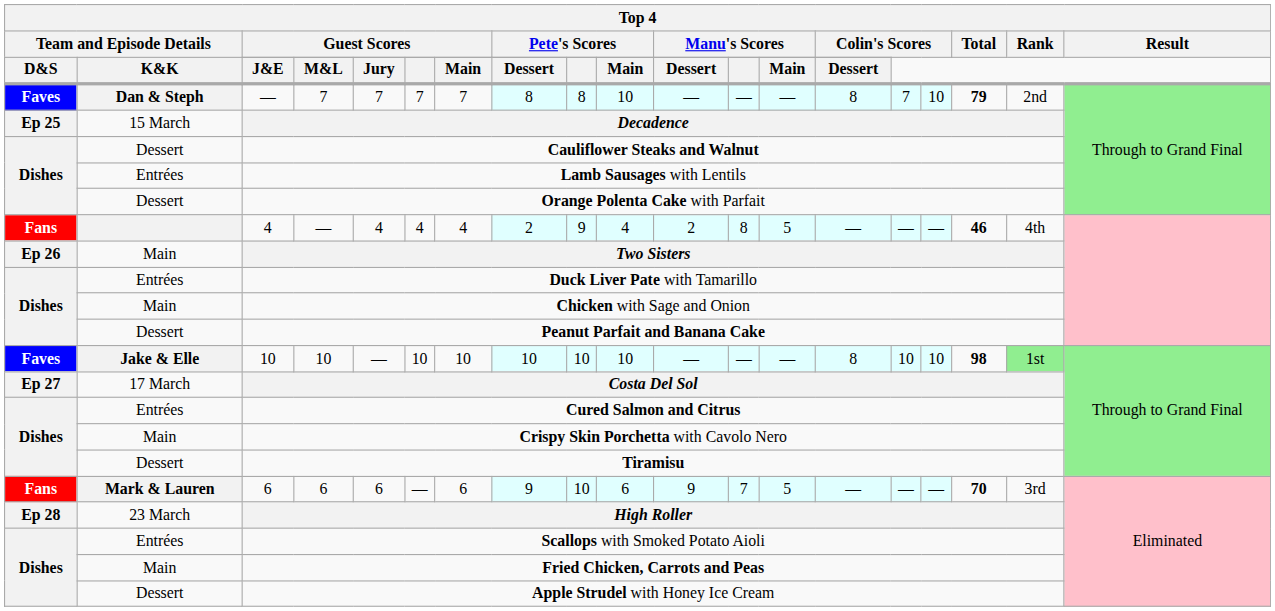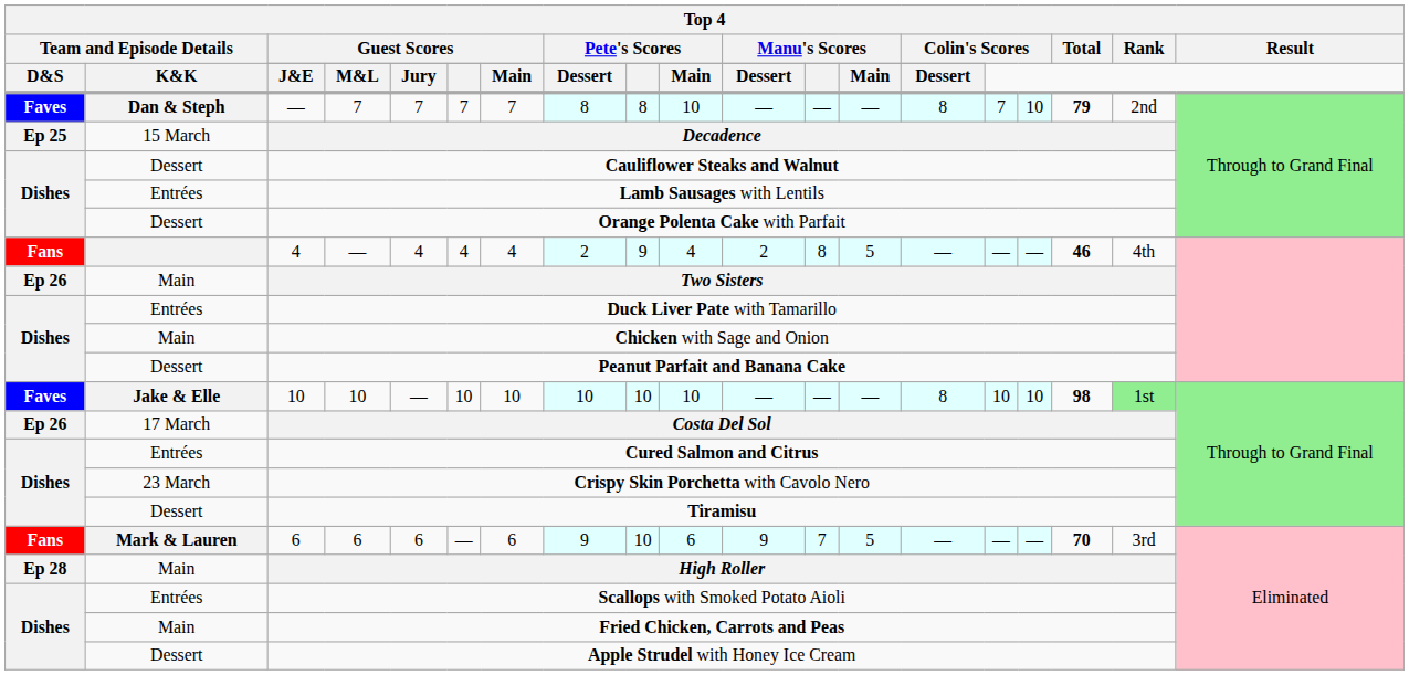Costa Del Sol | column 1: Ep 27 -> Ep 26
Crispy Skin Porchetta with Cavolo Nero | column 2: Main -> 23 March
High Roller | column 2: 23 March -> Main
